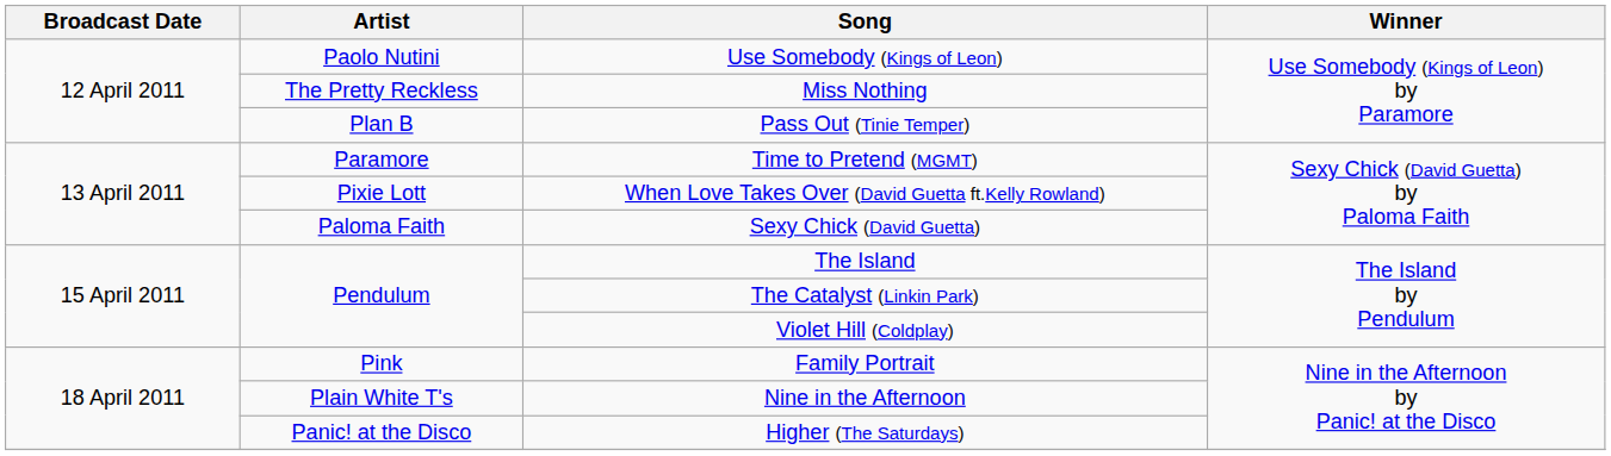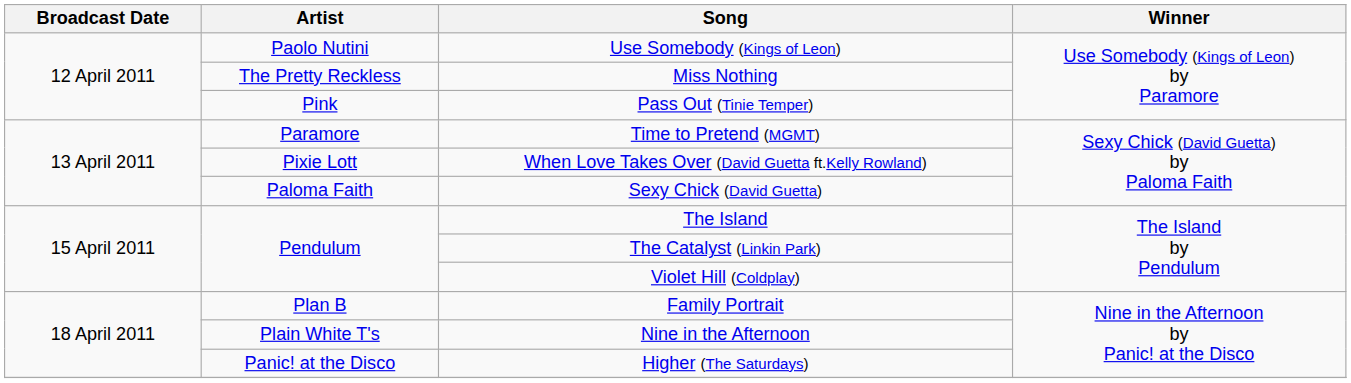Pass Out (Tinie Temper) | Artist: Plan B -> Pink
Family Portrait | Artist: Pink -> Plan B
